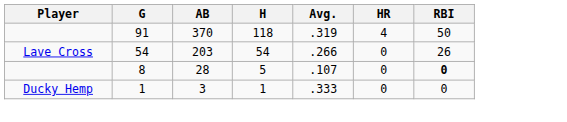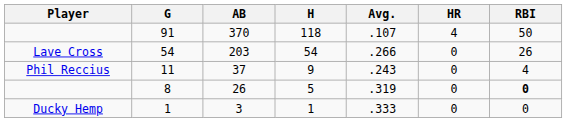91 | Avg.: .319 -> .107
+ row: Phil Reccius | 11 | 37 | 9 | .243 | 0 | 4
8 | AB: 28 -> 26
8 | Avg.: .107 -> .319
